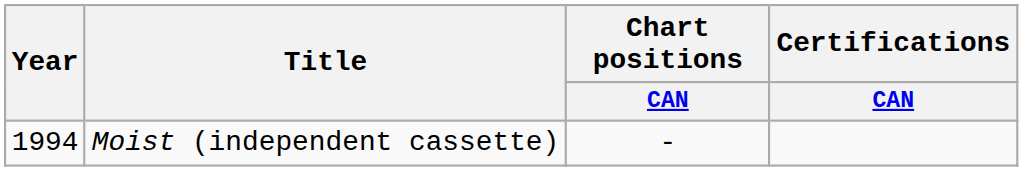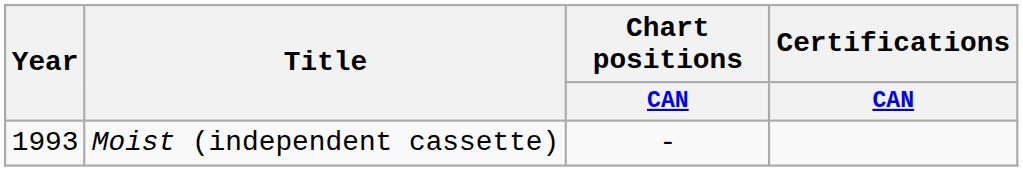Moist (independent cassette) | Year: 1994 -> 1993
